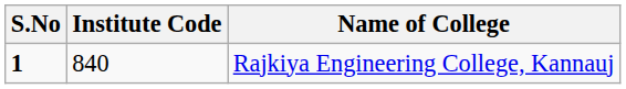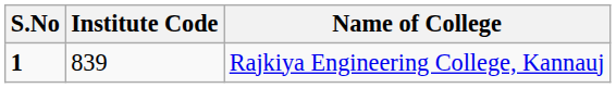Rajkiya Engineering College, Kannauj | Institute Code: 840 -> 839
